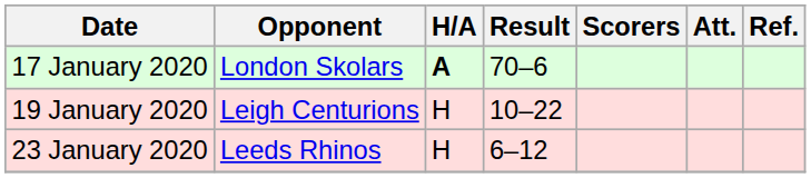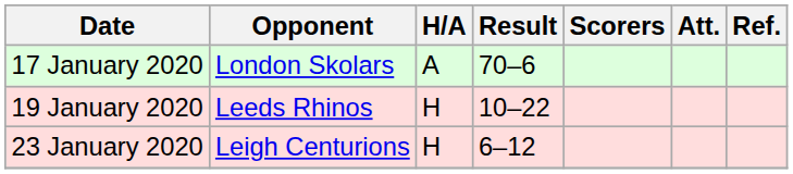17 January 2020 | H/A: bold -> normal
19 January 2020 | Opponent: Leigh Centurions -> Leeds Rhinos
23 January 2020 | Opponent: Leeds Rhinos -> Leigh Centurions
